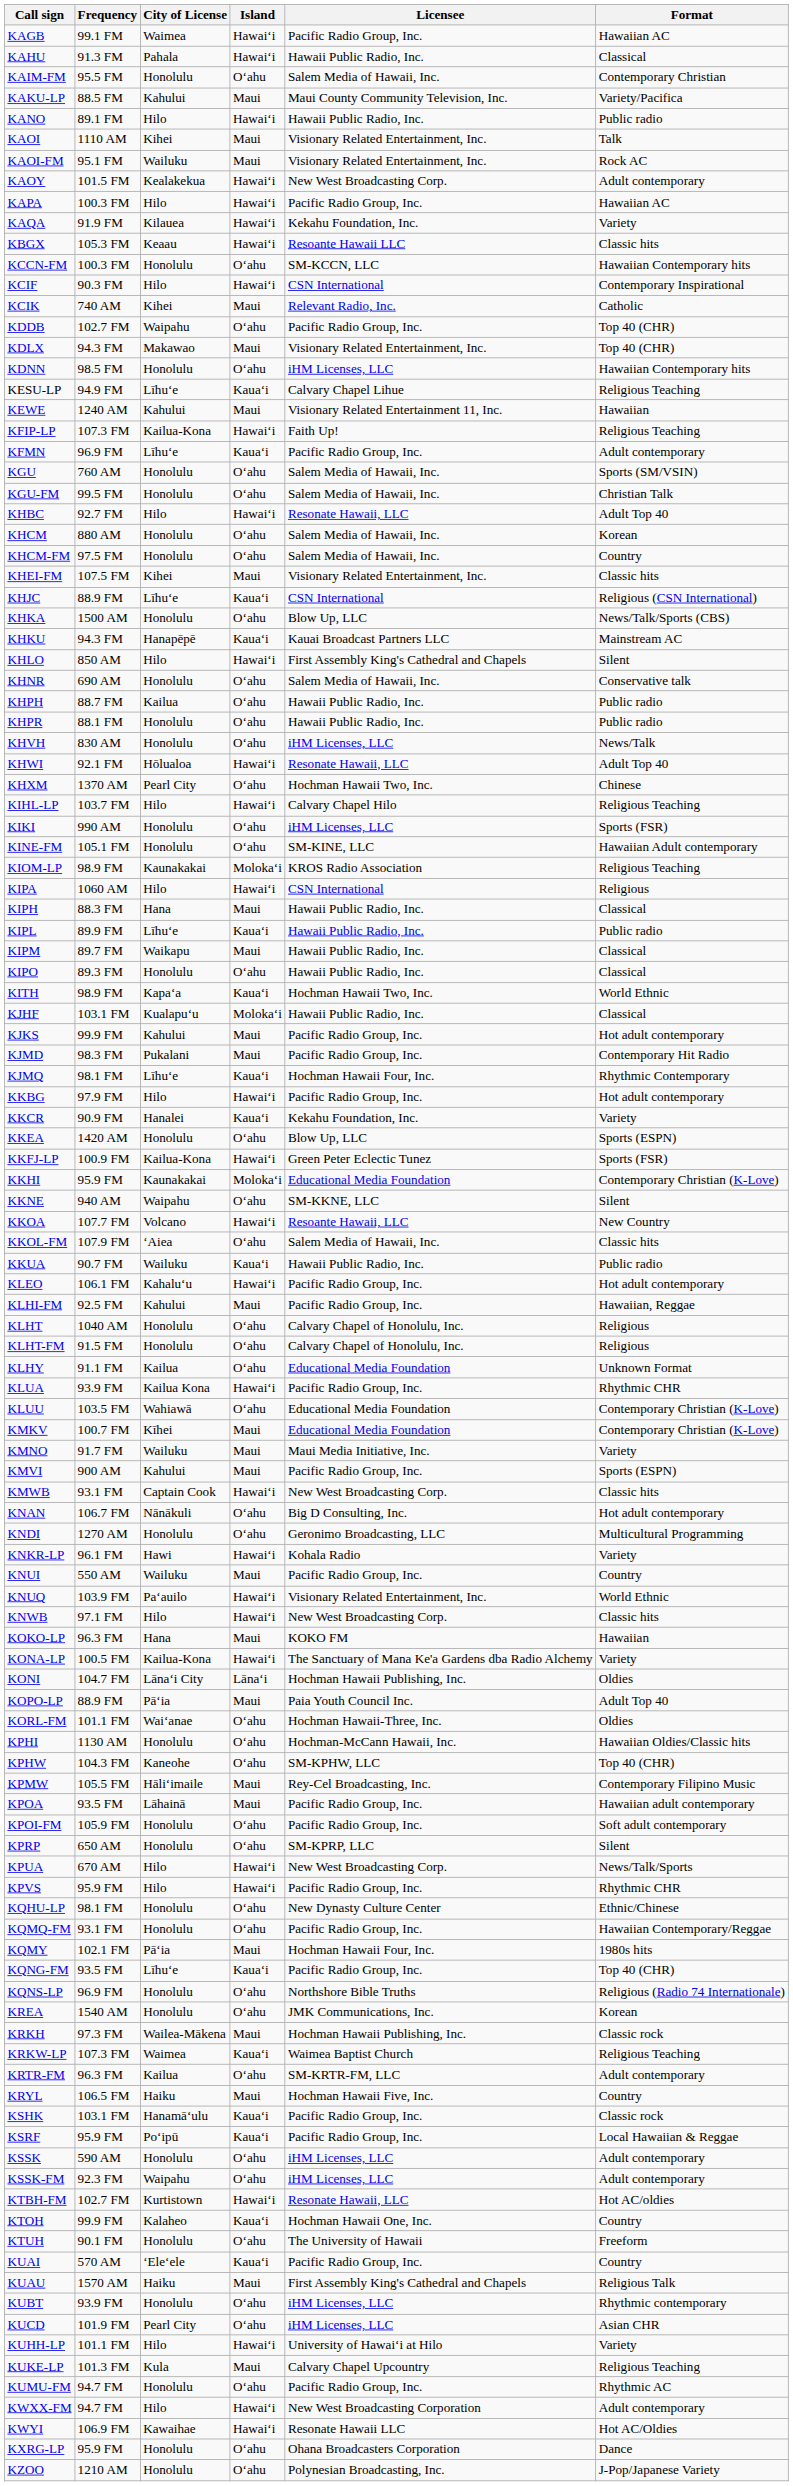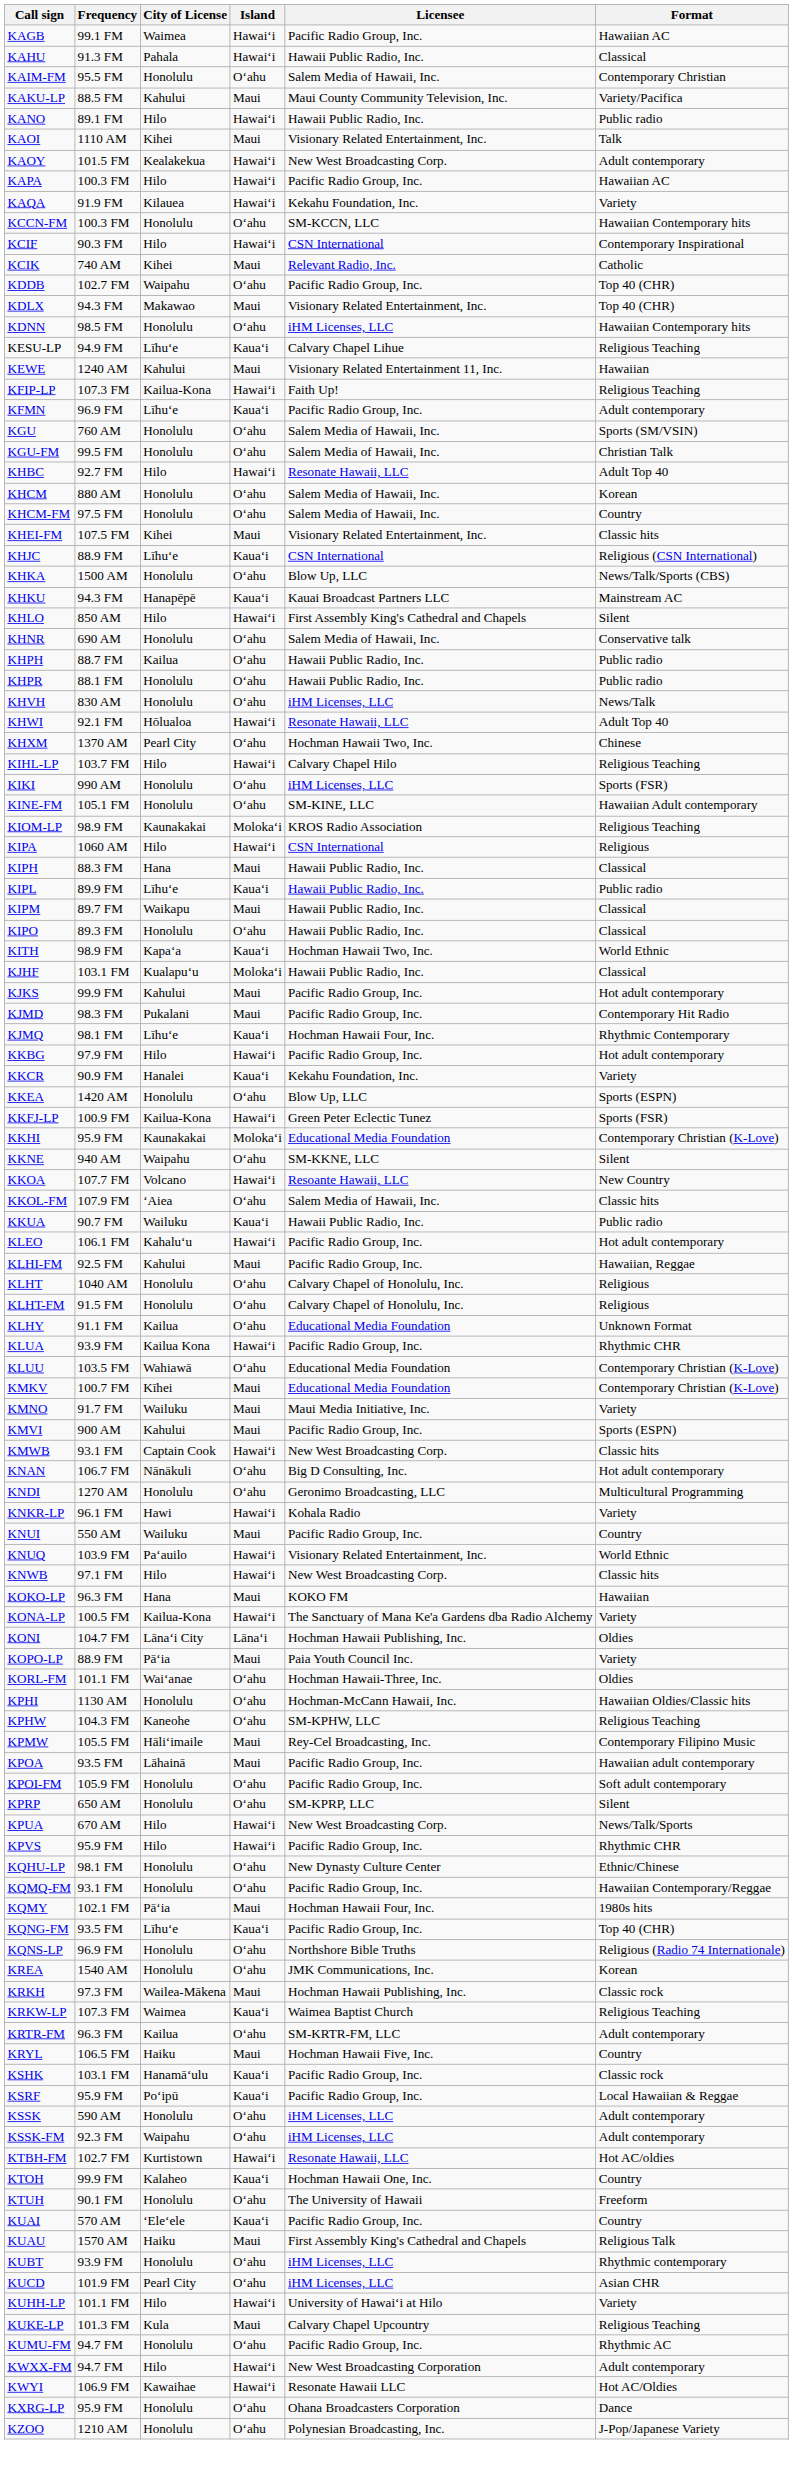- row: KAOI-FM | 95.1 FM | Wailuku | Maui | Visionary Related Entertainment, Inc. | Rock AC
- row: KBGX | 105.3 FM | Keaau | Hawaiʻi | Resoante Hawaii LLC | Classic hits
KOPO-LP | Format: Adult Top 40 -> Variety
KPHW | Format: Top 40 (CHR) -> Religious Teaching
